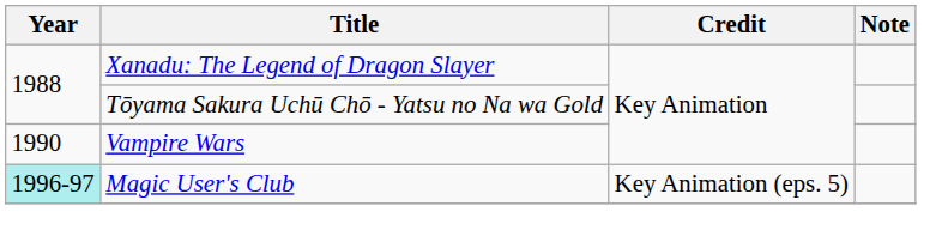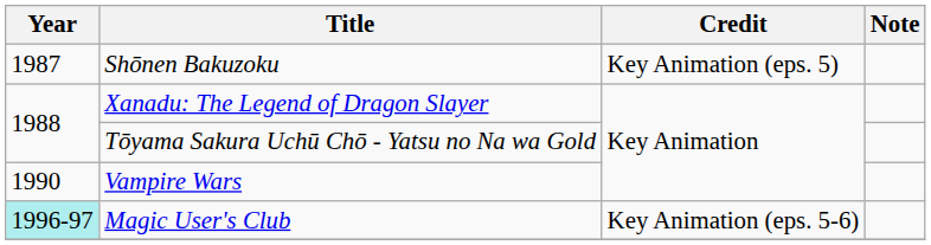+ row: 1987 | Shōnen Bakuzoku | Key Animation (eps. 5)
Magic User's Club | Credit: Key Animation (eps. 5) -> Key Animation (eps. 5-6)
